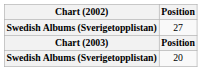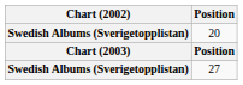rows swapped: 27 <-> 20
